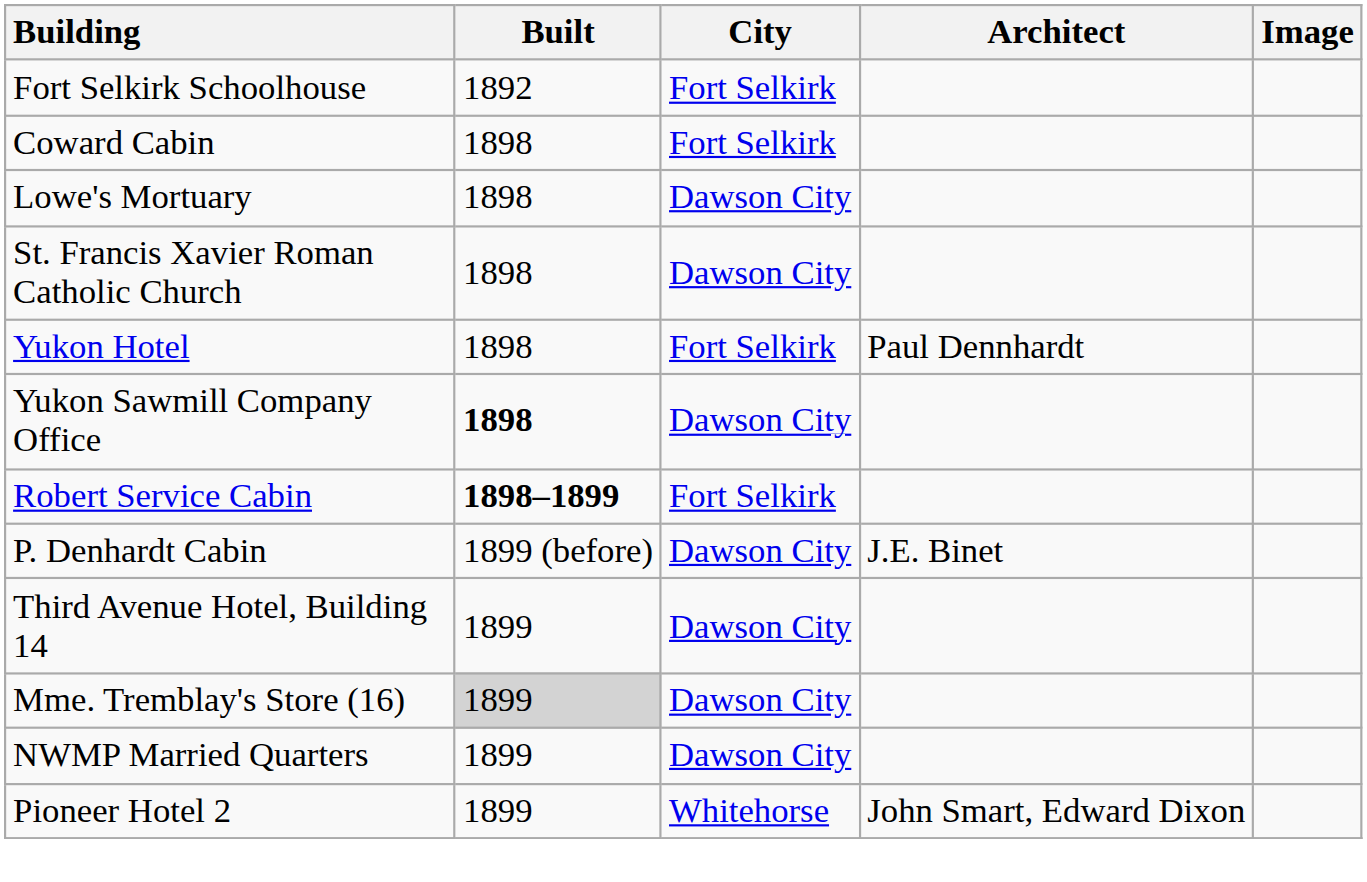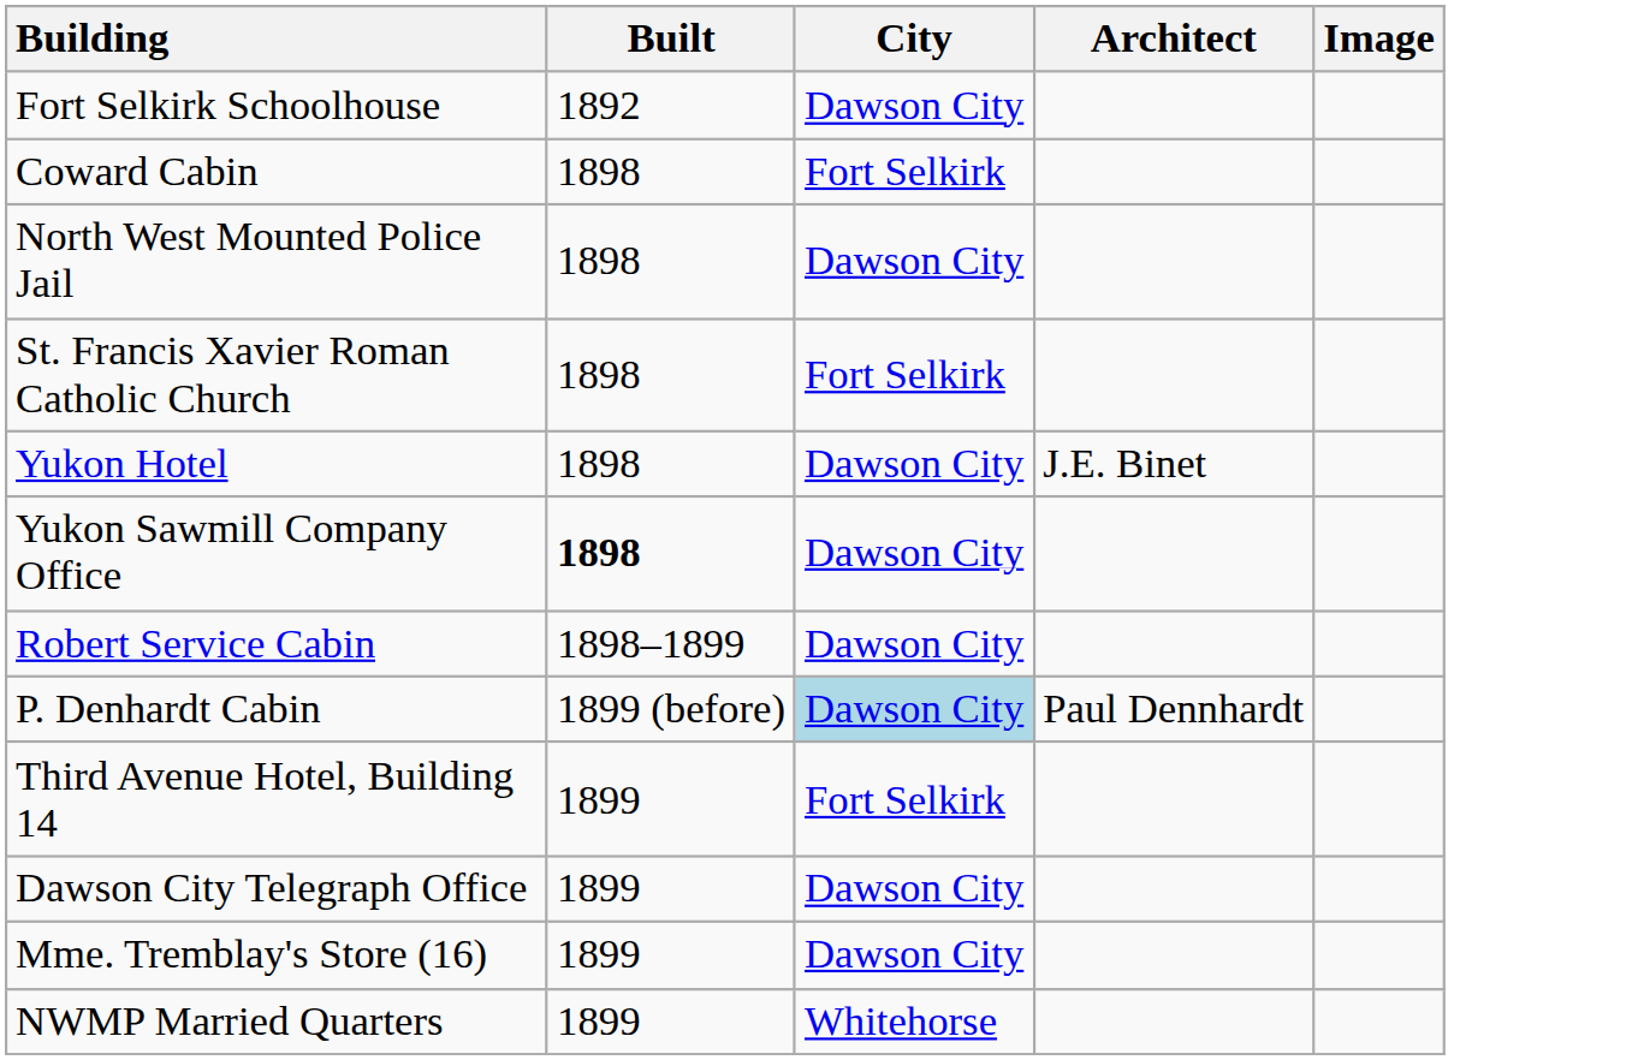Fort Selkirk Schoolhouse | City: Fort Selkirk -> Dawson City
- row: Lowe's Mortuary | 1898 | Dawson City
+ row: North West Mounted Police Jail | 1898 | Dawson City
St. Francis Xavier Roman Catholic Church | City: Dawson City -> Fort Selkirk
Yukon Hotel | City: Fort Selkirk -> Dawson City
Yukon Hotel | Architect: Paul Dennhardt -> J.E. Binet
Robert Service Cabin | Built: bold -> normal
Robert Service Cabin | City: Fort Selkirk -> Dawson City
P. Denhardt Cabin | City: no background -> lightblue background
P. Denhardt Cabin | Architect: J.E. Binet -> Paul Dennhardt
Third Avenue Hotel, Building 14 | City: Dawson City -> Fort Selkirk
+ row: Dawson City Telegraph Office | 1899 | Dawson City
Mme. Tremblay's Store (16) | Built: lightgrey background -> no background
NWMP Married Quarters | City: Dawson City -> Whitehorse
- row: Pioneer Hotel 2 | 1899 | Whitehorse | John Smart, Edward Dixon
